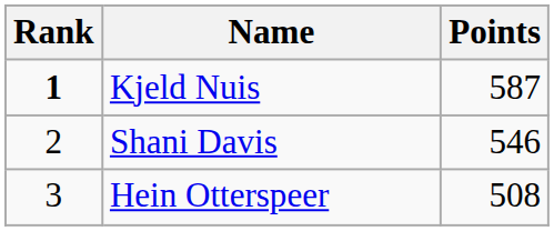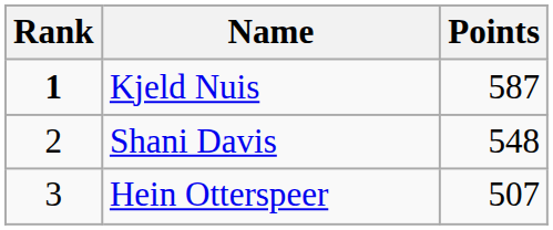Shani Davis | Points: 546 -> 548
Hein Otterspeer | Points: 508 -> 507
